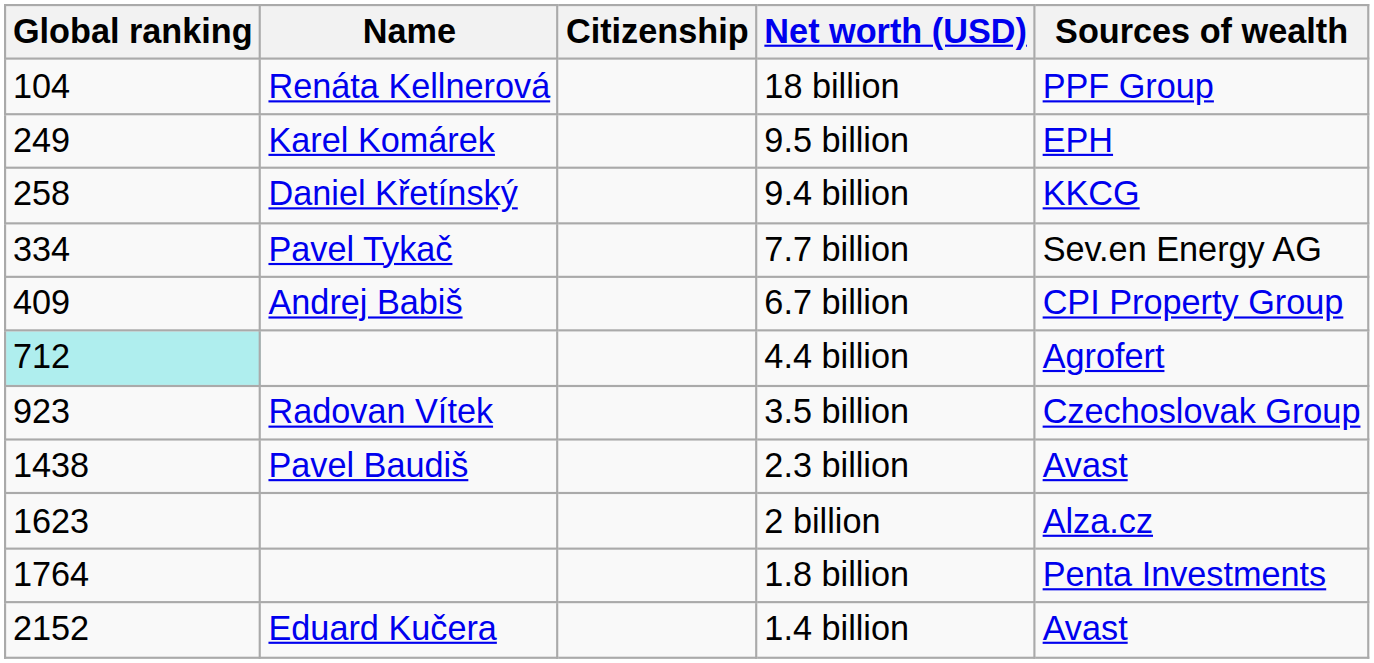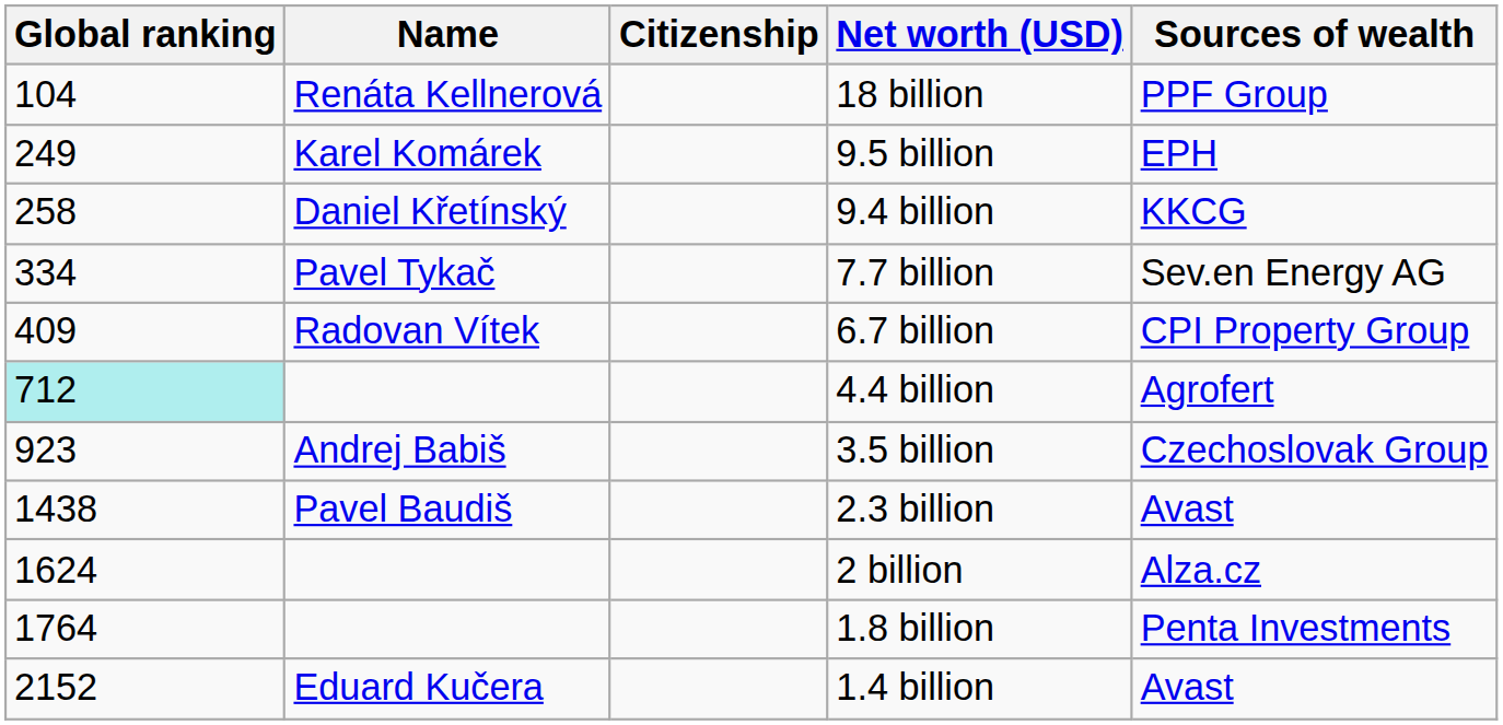6.7 billion | Name: Andrej Babiš -> Radovan Vítek
3.5 billion | Name: Radovan Vítek -> Andrej Babiš
2 billion | Global ranking: 1623 -> 1624
